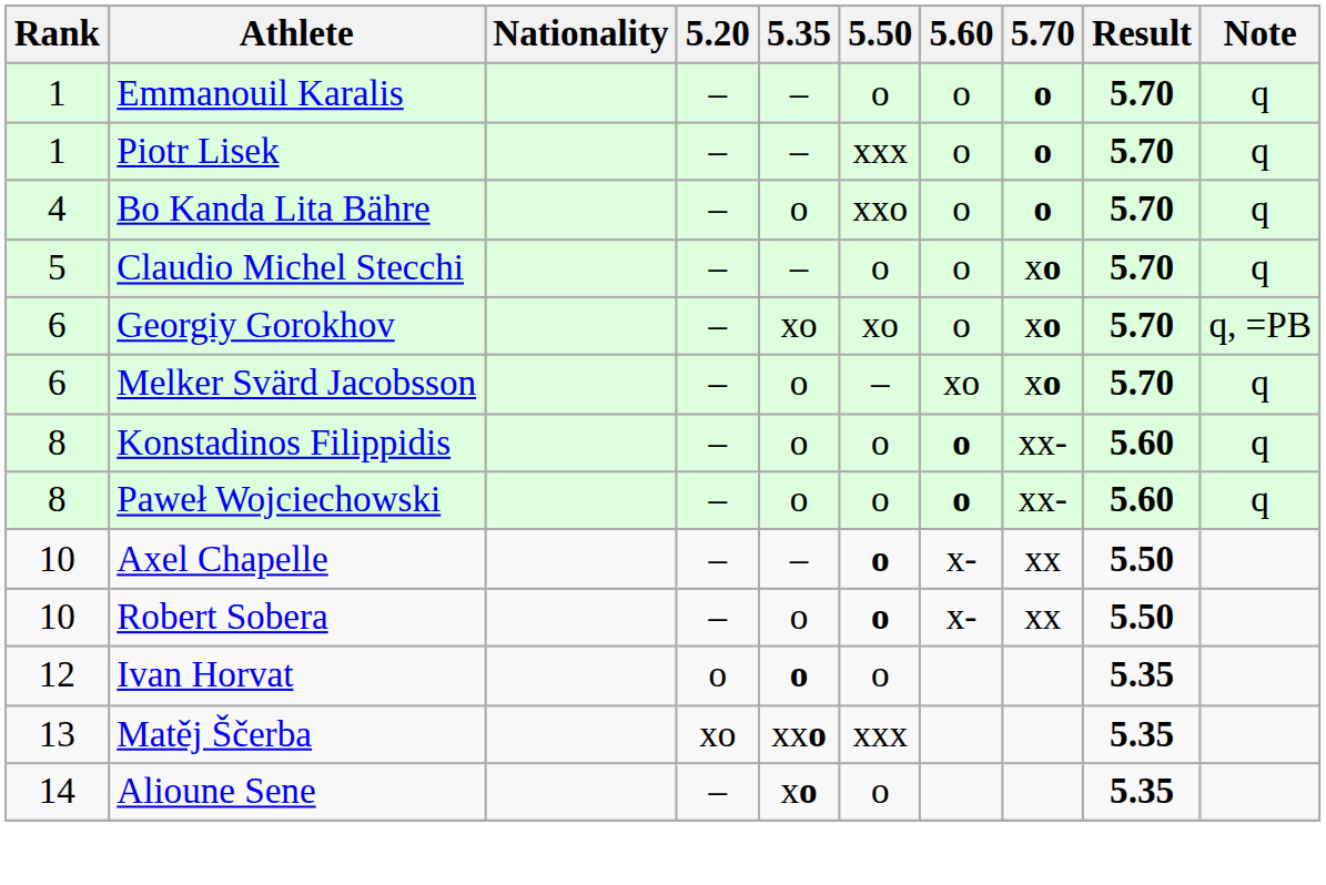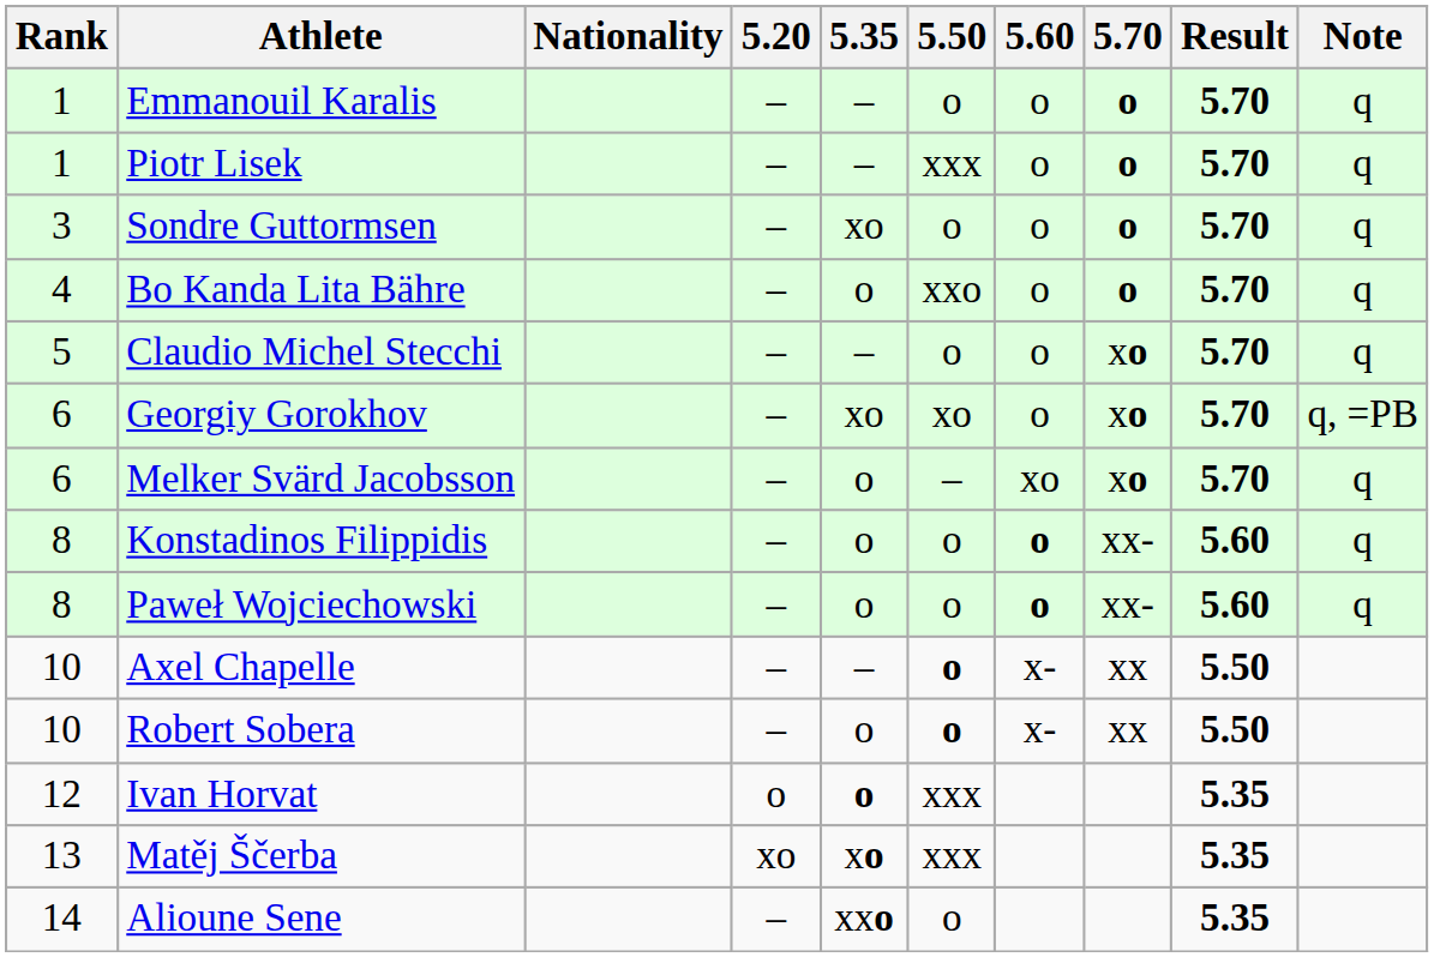+ row: 3 | Sondre Guttormsen | – | xo | o | o | o | 5.70 | q
Ivan Horvat | 5.50: o -> xxx
Matěj Ščerba | 5.35: xxo -> xo
Alioune Sene | 5.35: xo -> xxo
